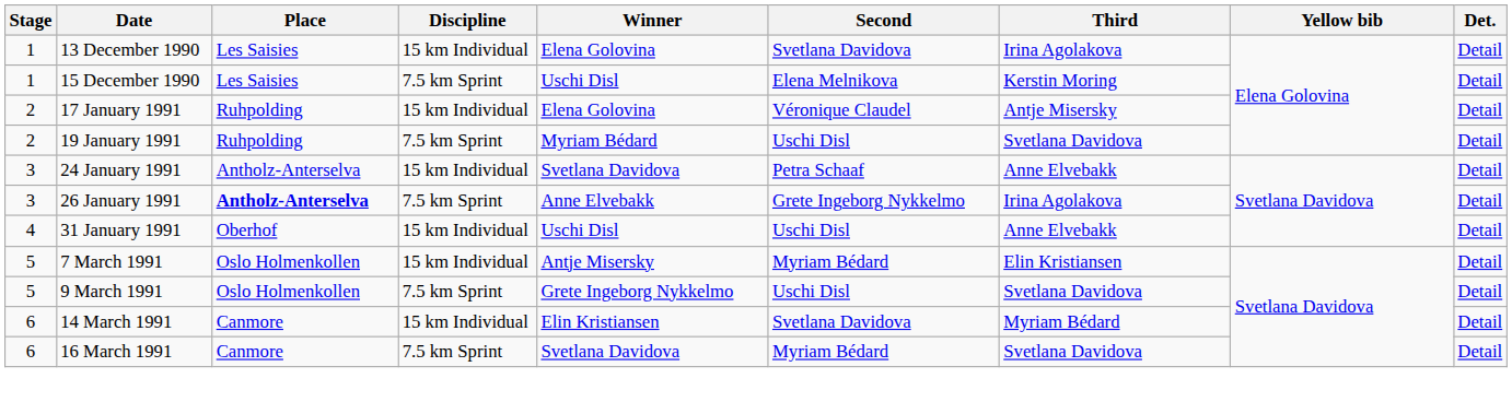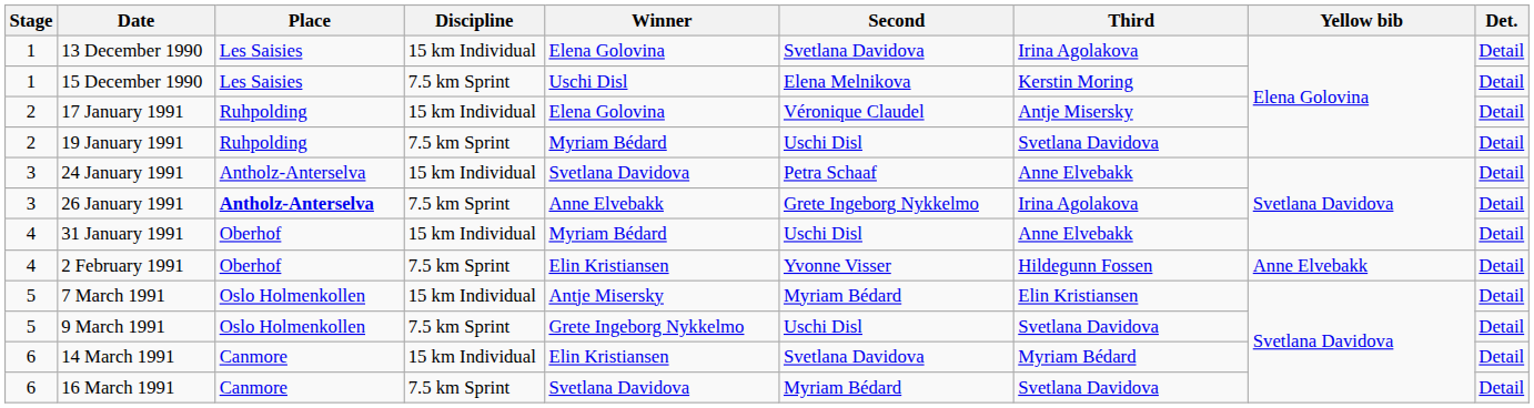31 January 1991 | Winner: Uschi Disl -> Myriam Bédard
+ row: 4 | 2 February 1991 | Oberhof | 7.5 km Sprint | Elin Kristiansen | Yvonne Visser | Hildegunn Fossen | Anne Elvebakk | Detail
